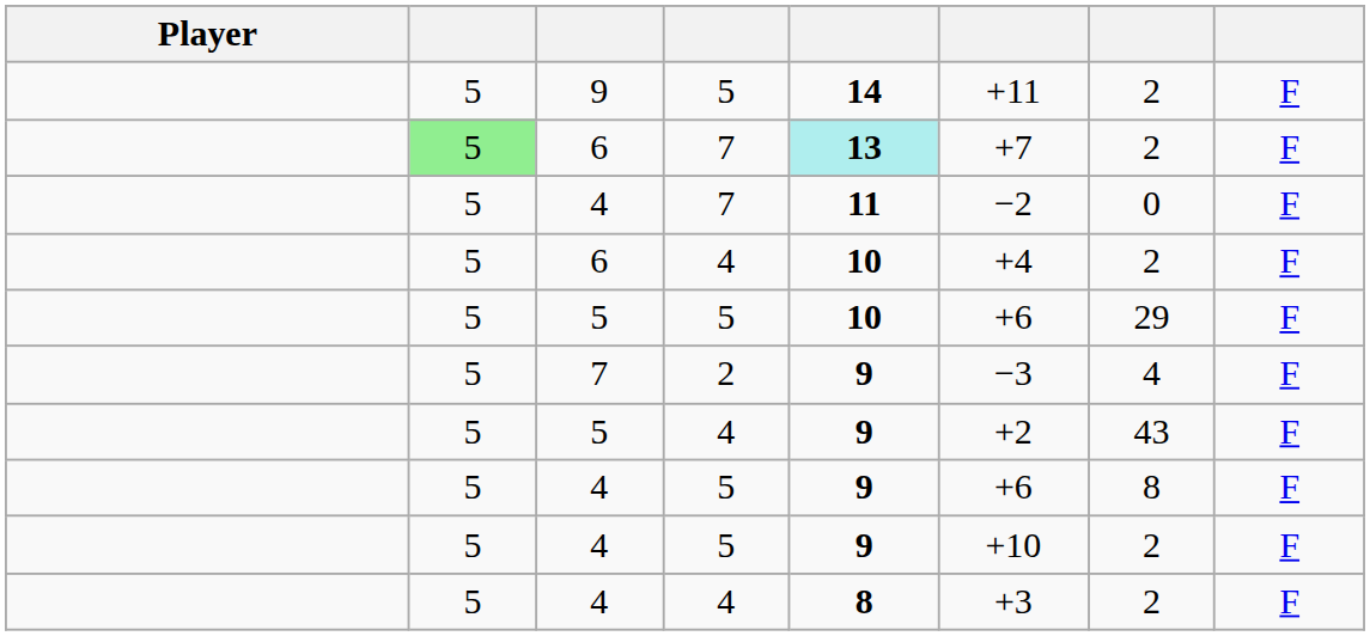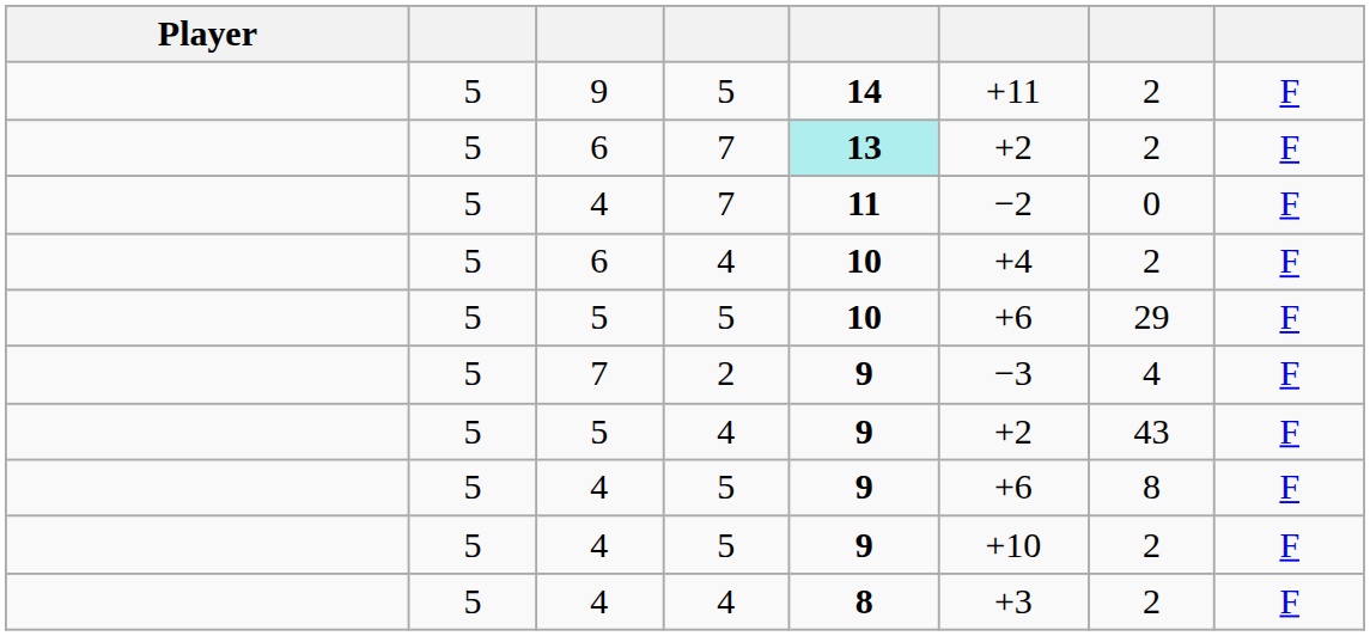6 / 7 | column 2: lightgreen background -> no background
6 / 7 | column 6: +7 -> +2
